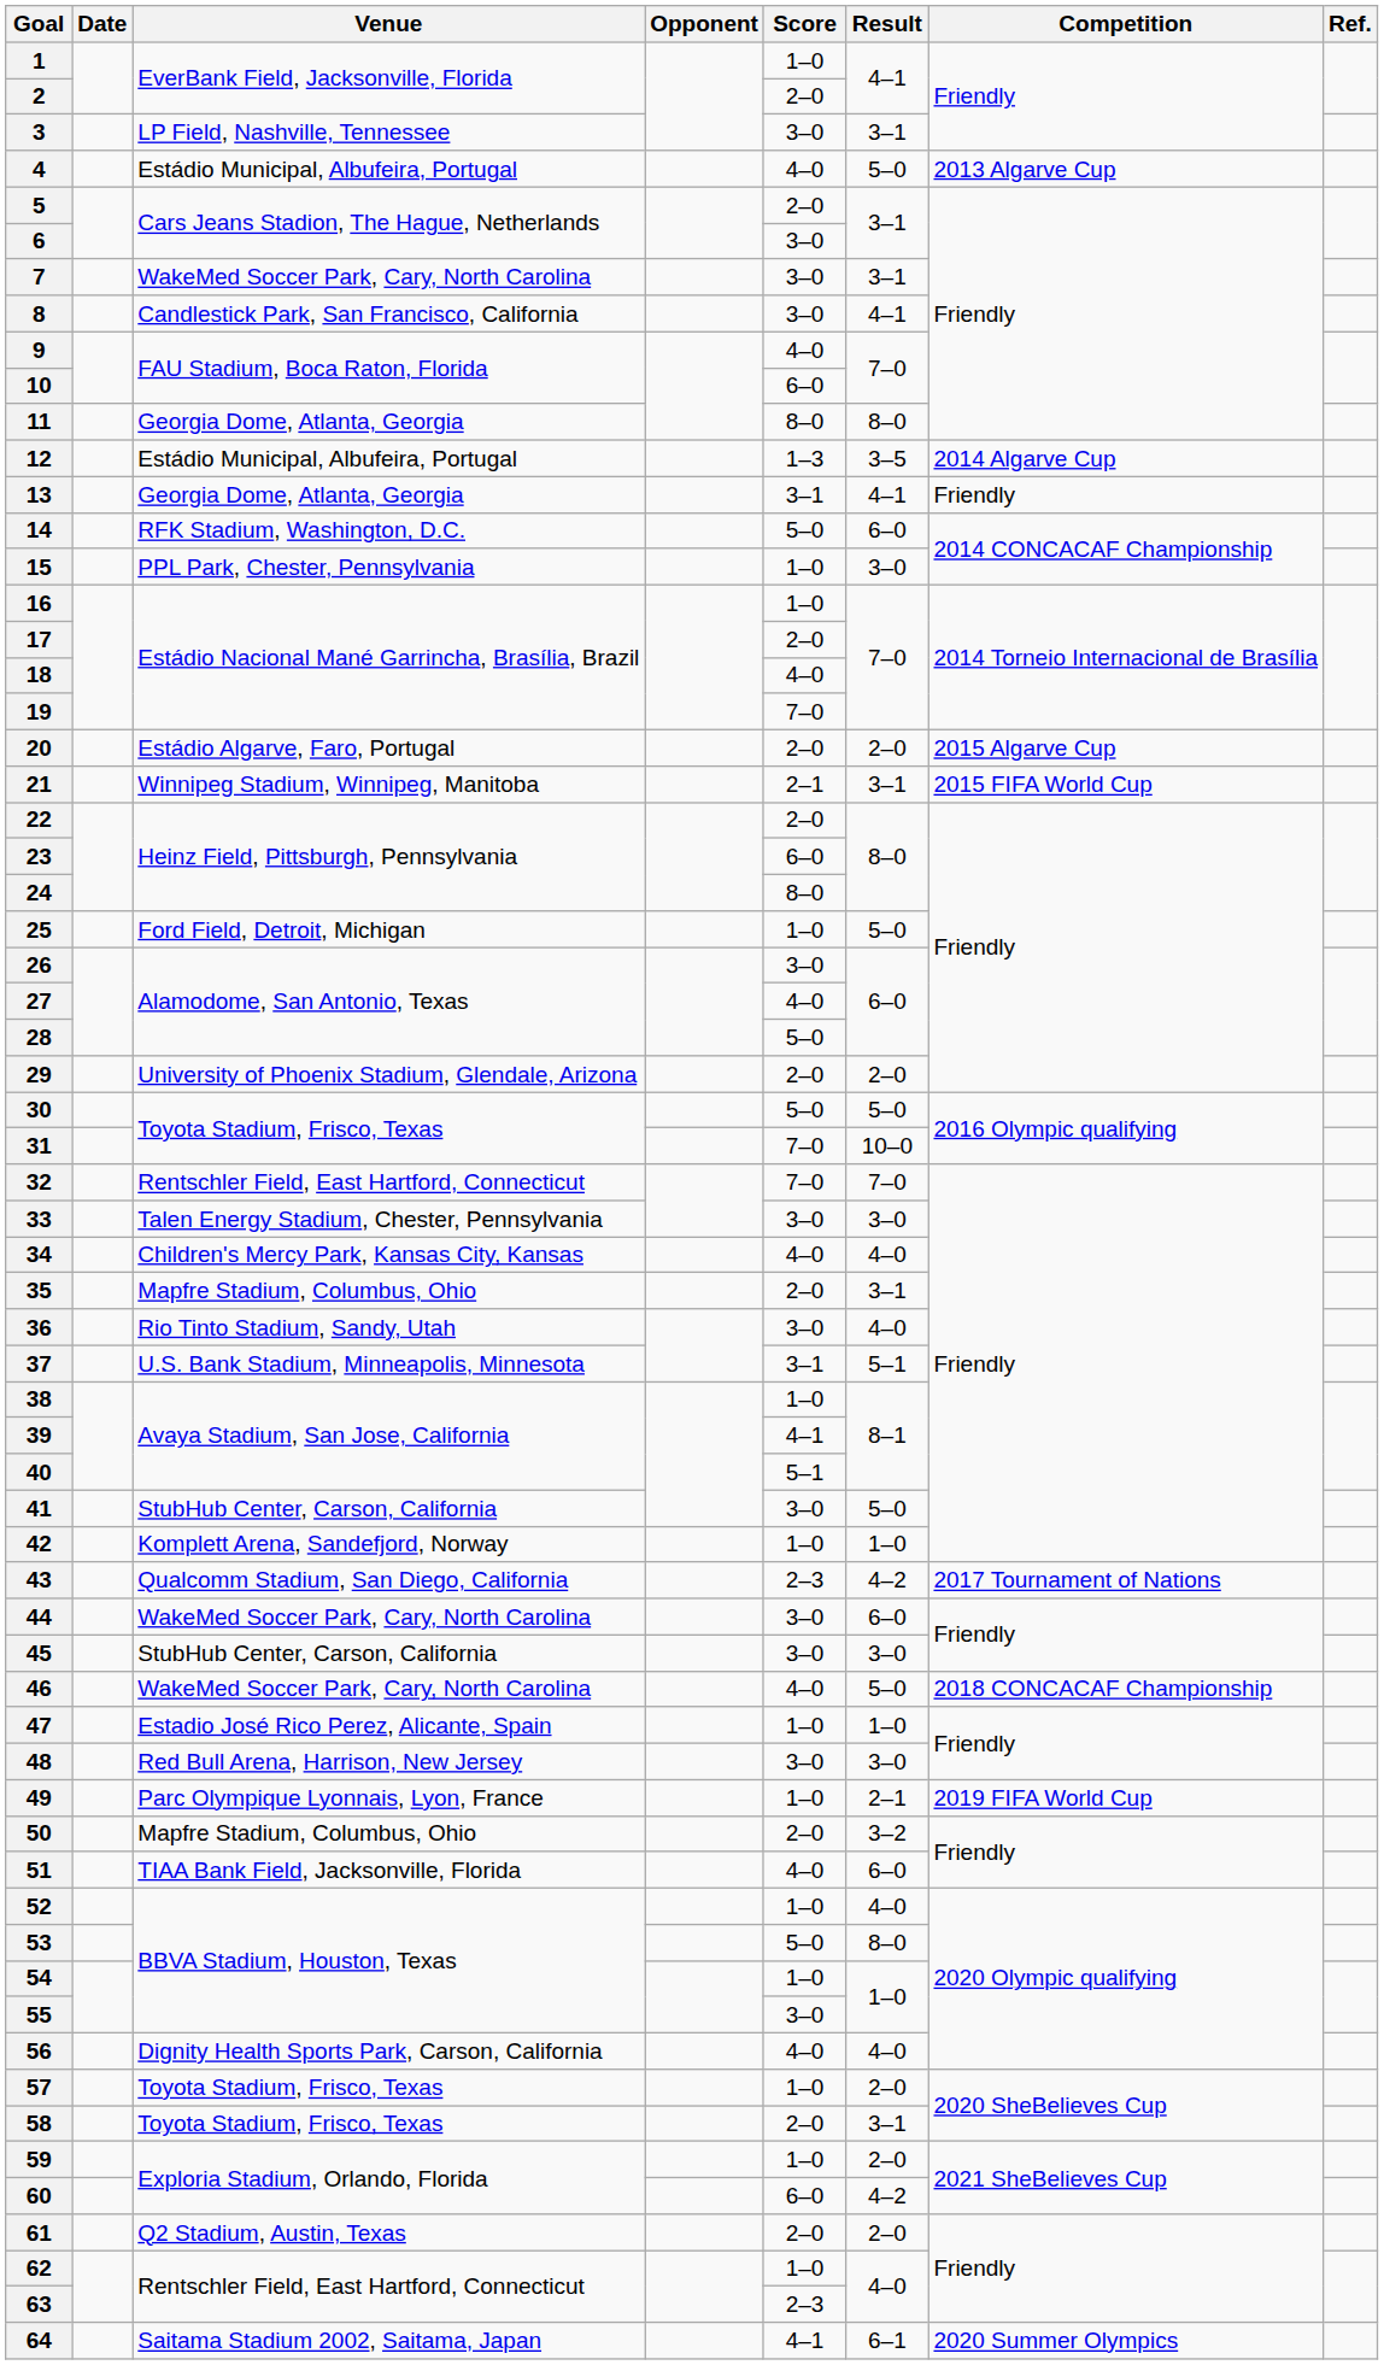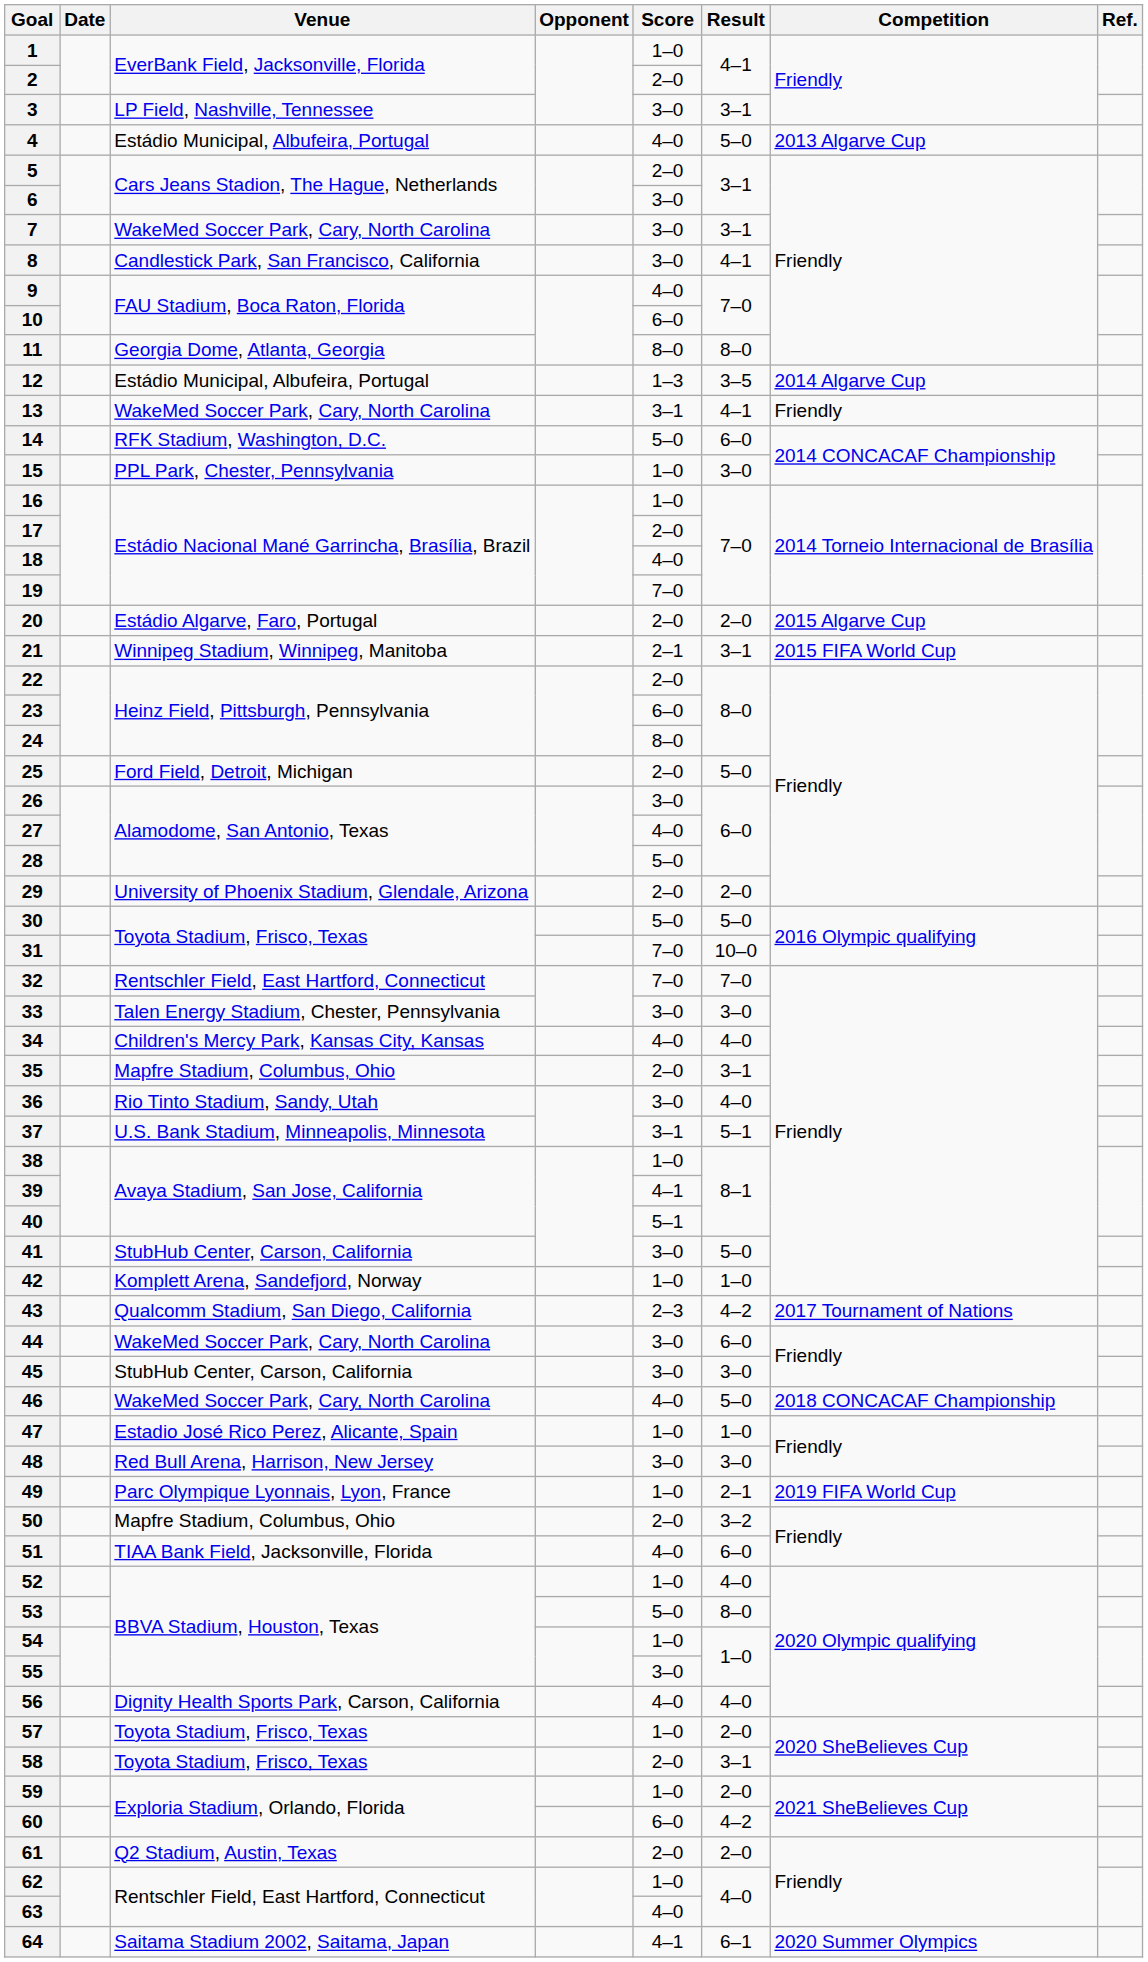13 | Venue: Georgia Dome, Atlanta, Georgia -> WakeMed Soccer Park, Cary, North Carolina
25 | Score: 1–0 -> 2–0
63 | Score: 2–3 -> 4–0
